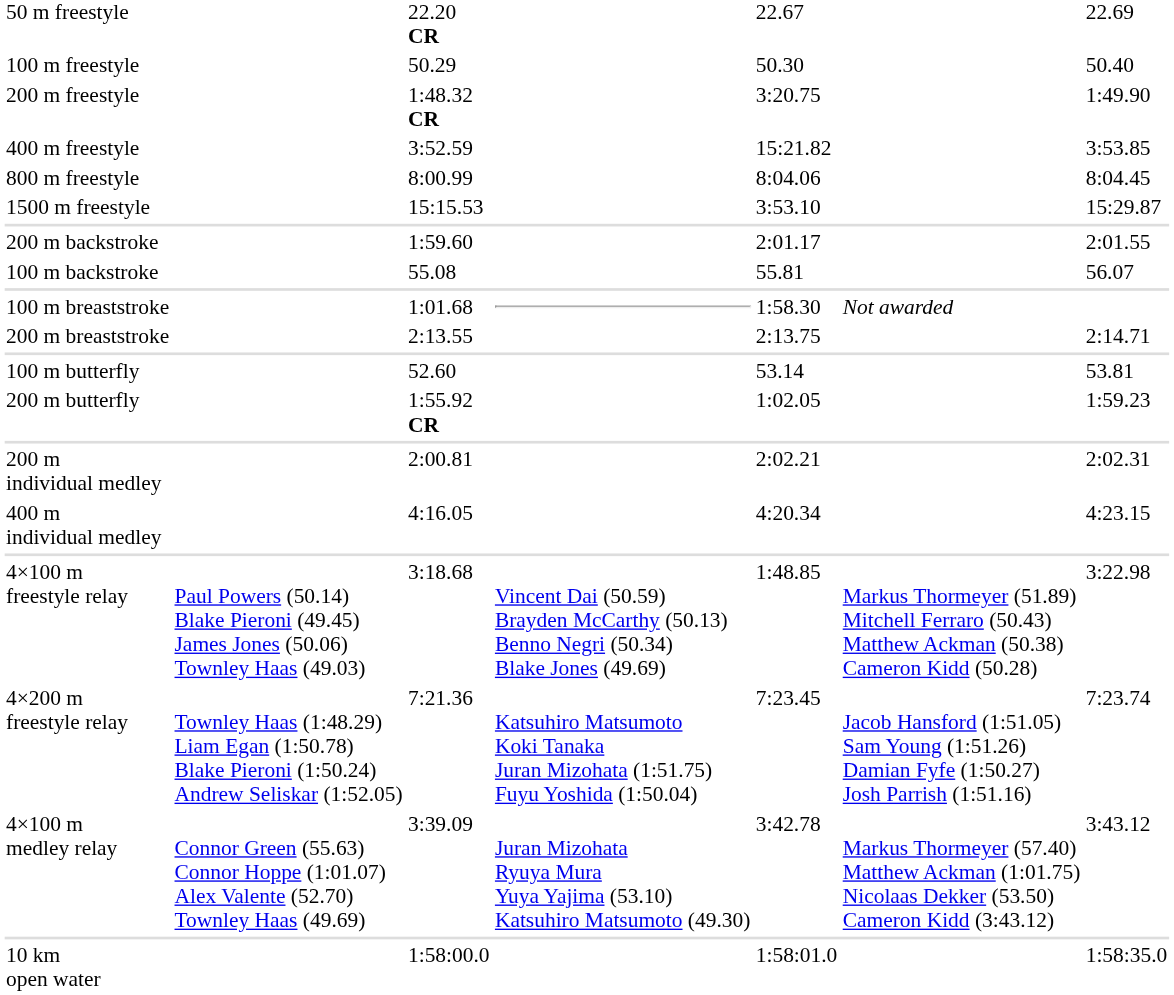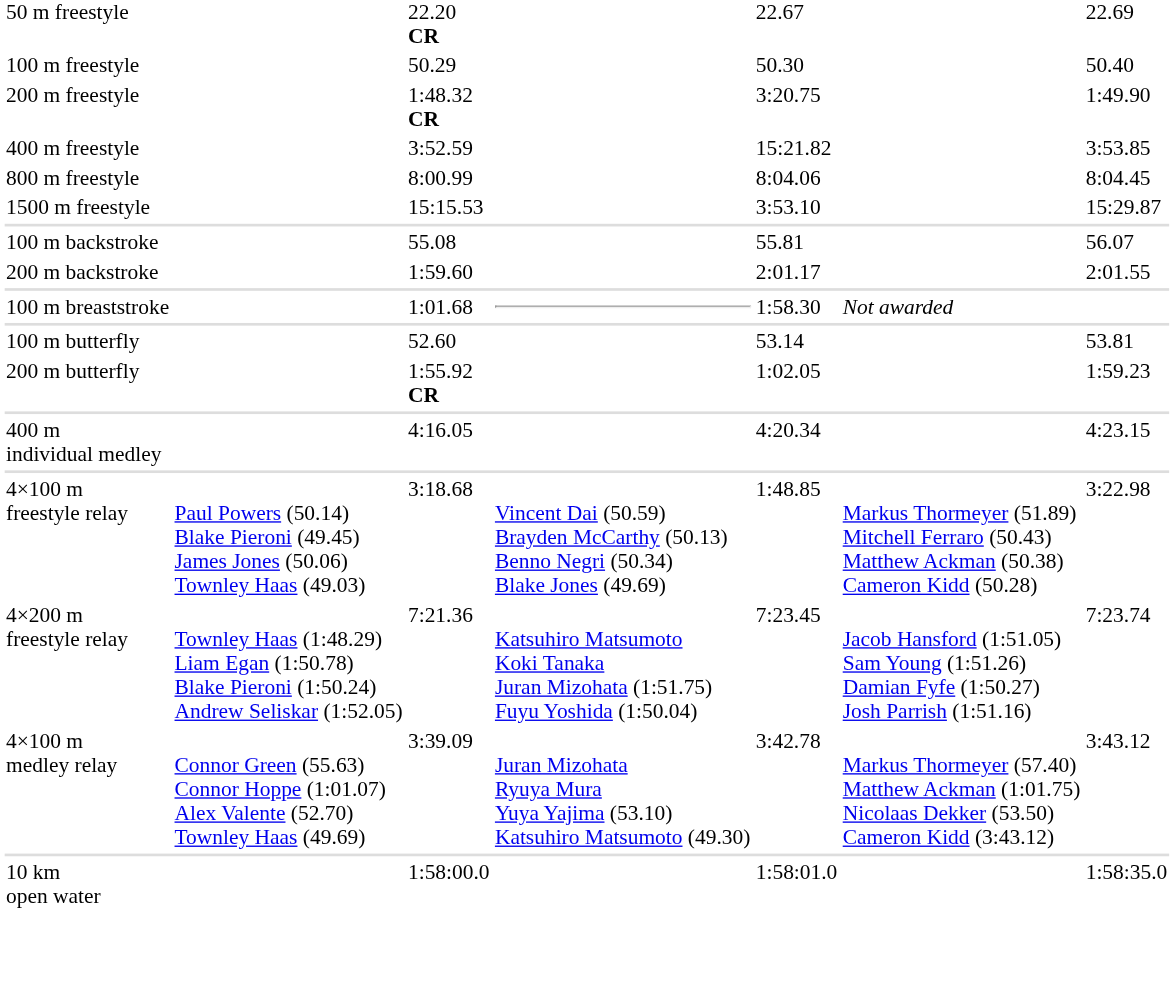rows swapped: 100 m backstroke <-> 200 m backstroke
- row: 200 m breaststroke | 2:13.55 | 2:13.75 | 2:14.71
- row: 200 m individual medley | 2:00.81 | 2:02.21 | 2:02.31
